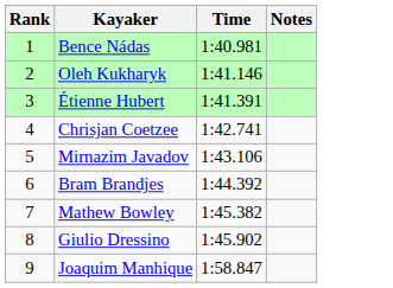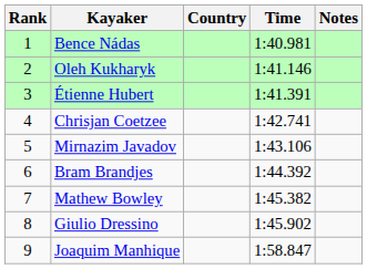+ column: Country
